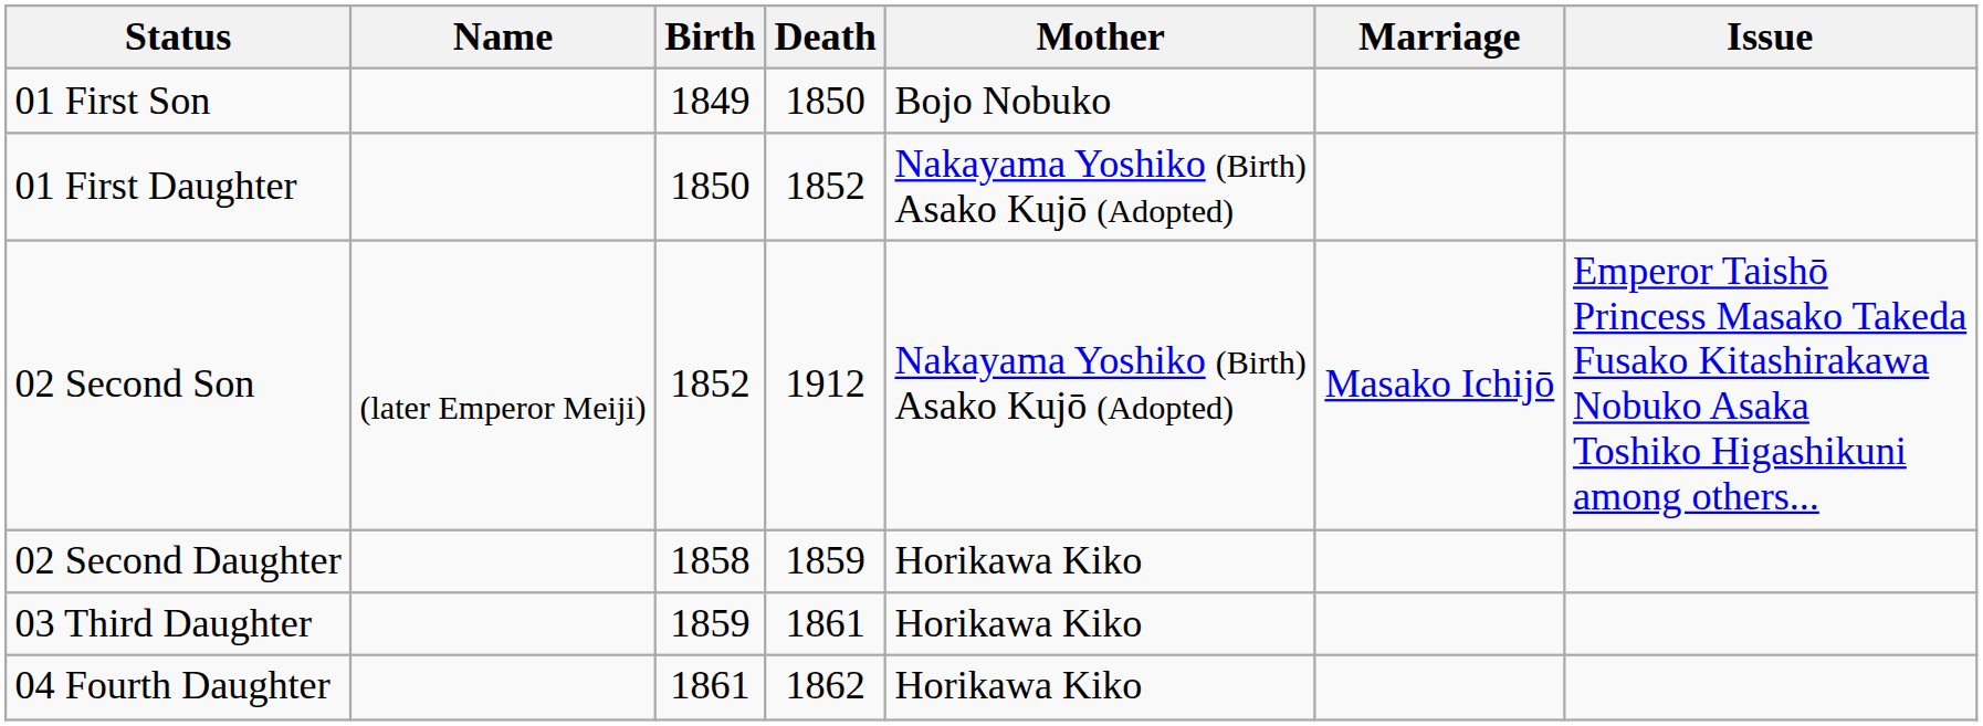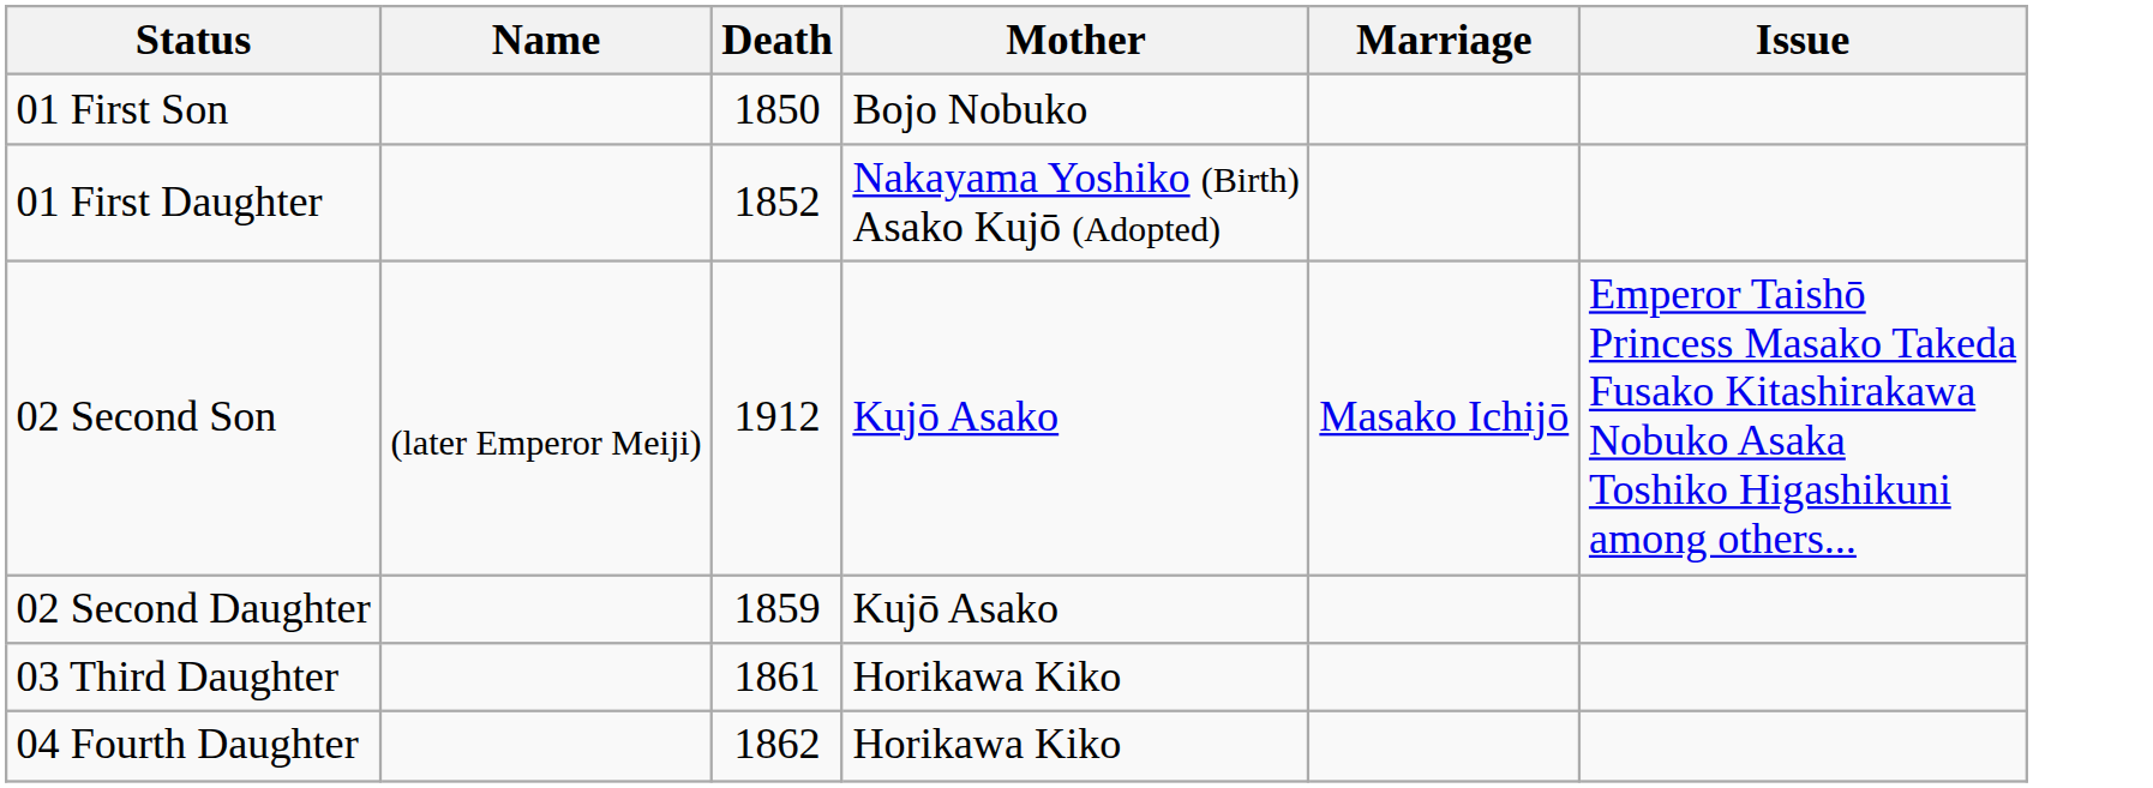- column: Birth | 1849 | 1850 | 1852 | 1858 | 1859 | 1861
02 Second Son | Mother: Nakayama Yoshiko (Birth) Asako Kujō (Adopted) -> Kujō Asako
02 Second Daughter | Mother: Horikawa Kiko -> Kujō Asako
